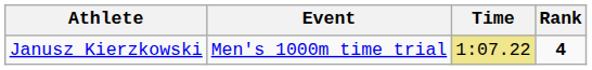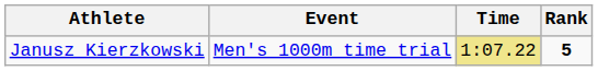Janusz Kierzkowski | Rank: 4 -> 5
